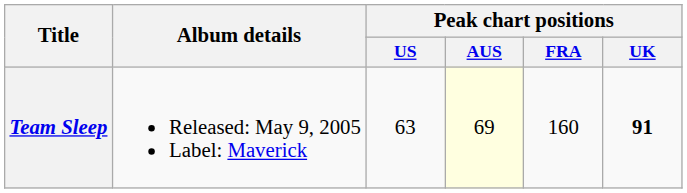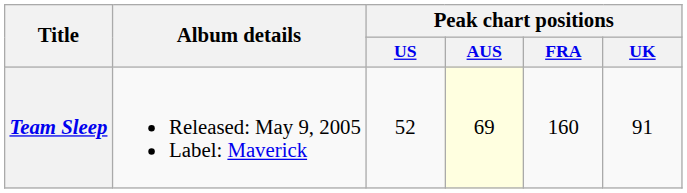Team Sleep | Peak chart positions / US: 63 -> 52
Team Sleep | Peak chart positions / UK: bold -> normal
